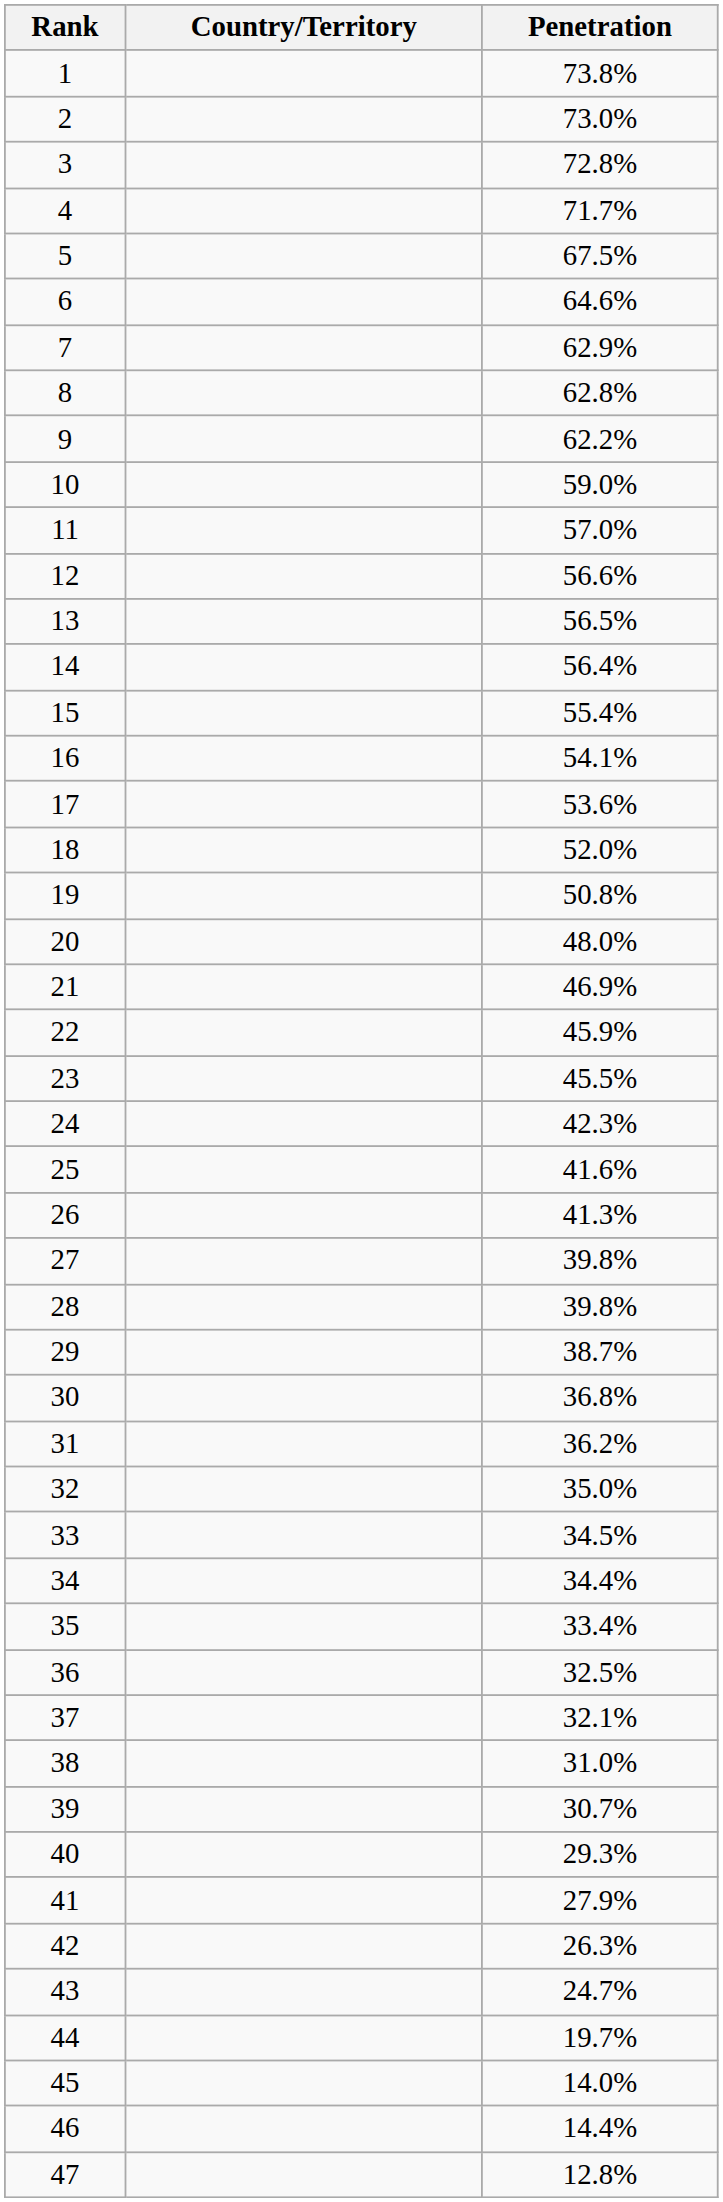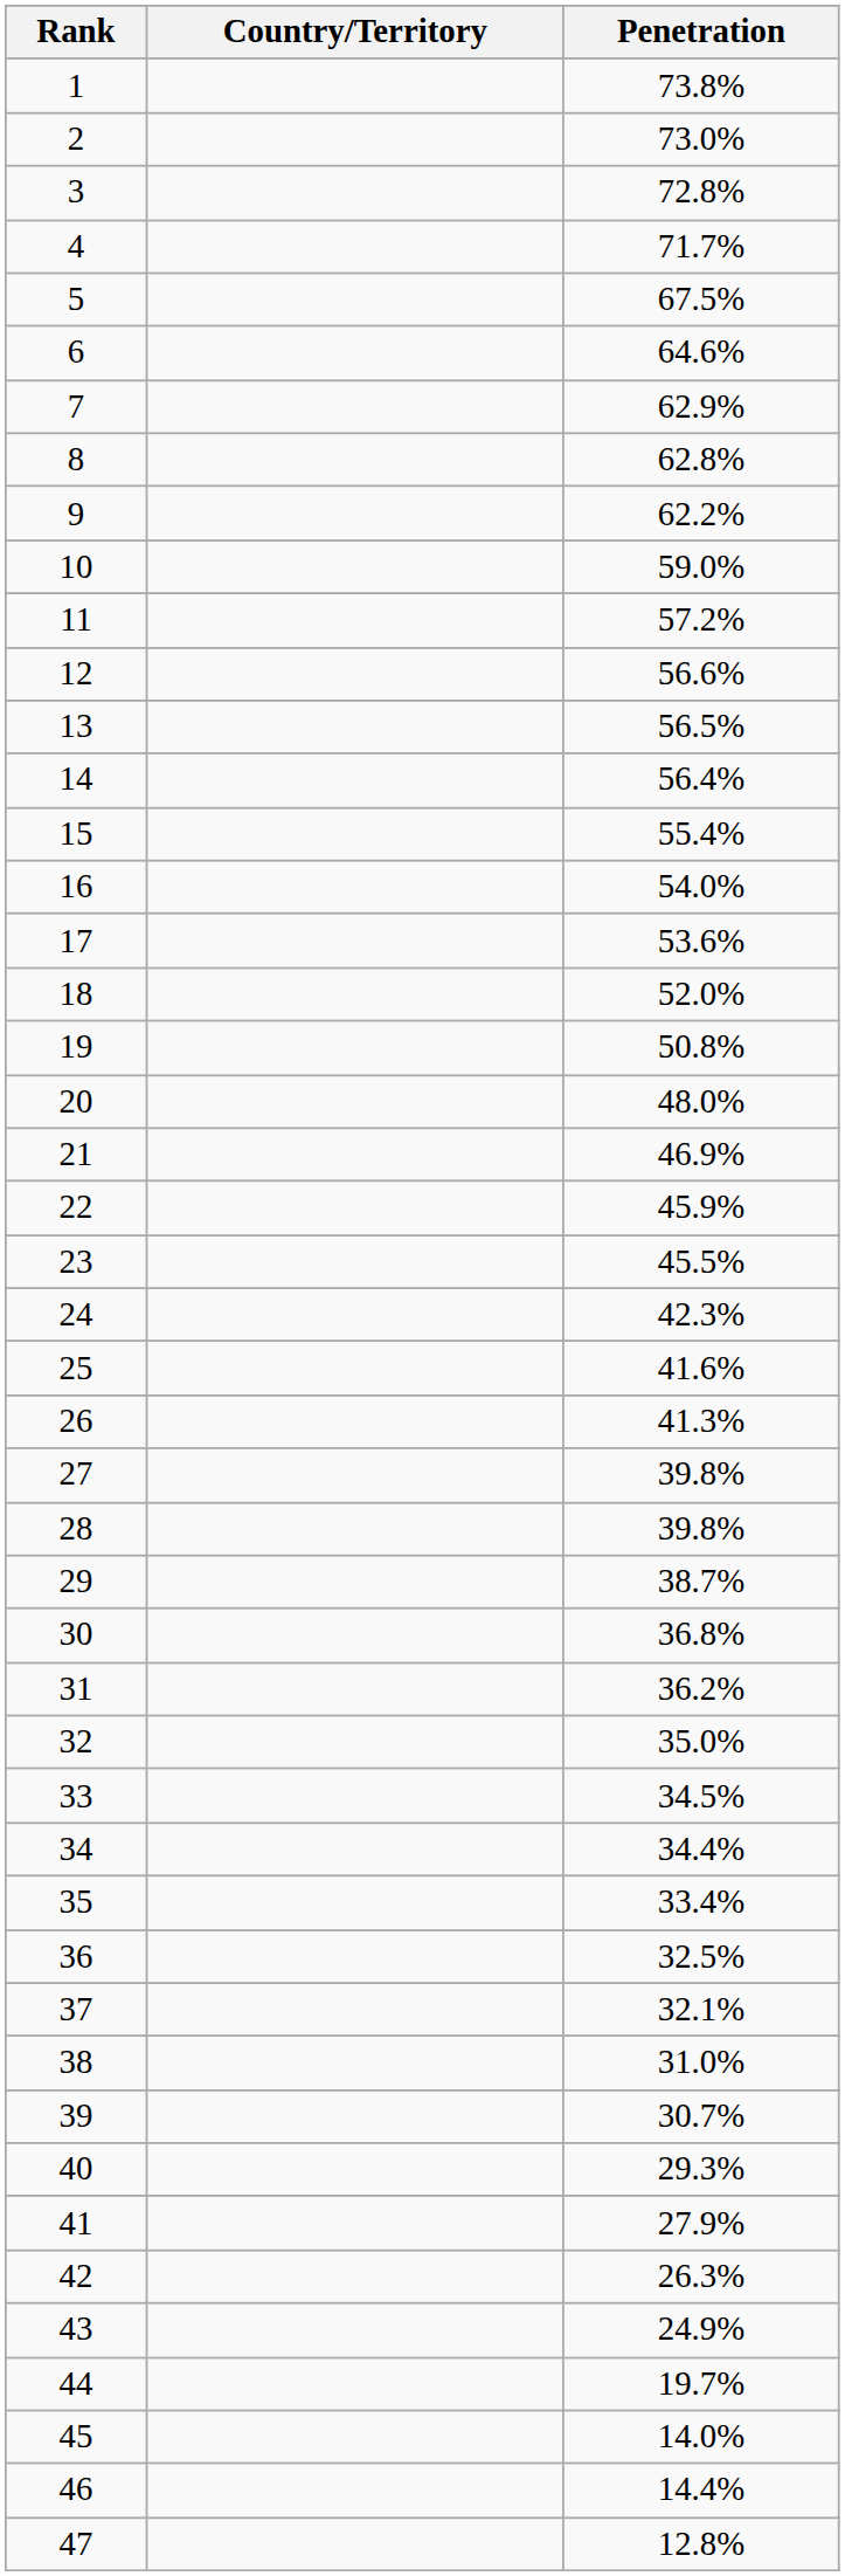11 | Penetration: 57.0% -> 57.2%
16 | Penetration: 54.1% -> 54.0%
43 | Penetration: 24.7% -> 24.9%
